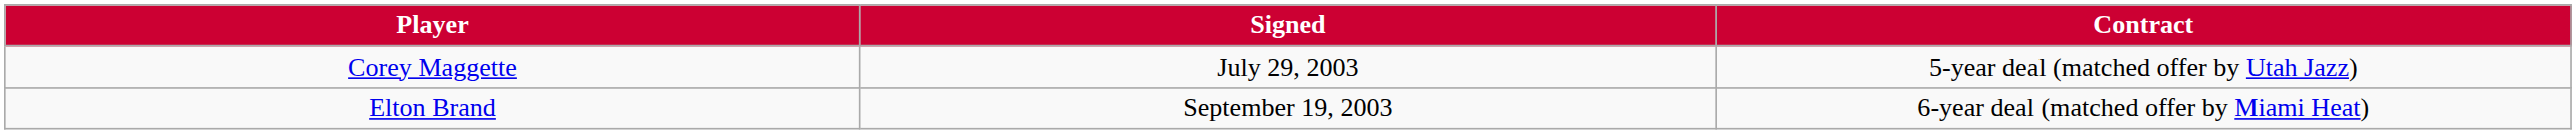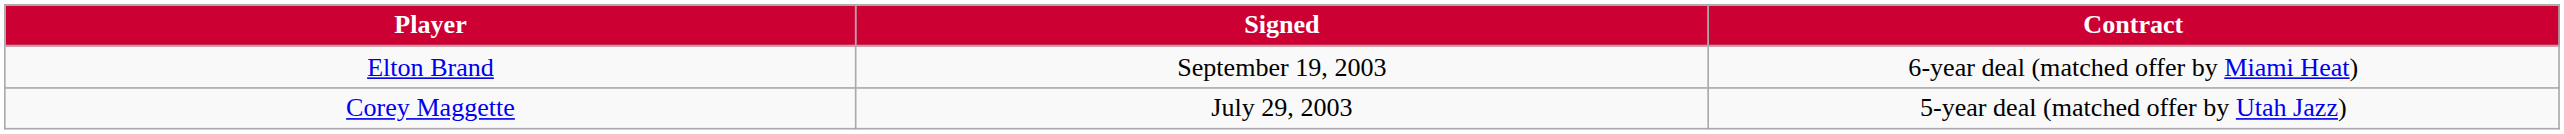rows swapped: Corey Maggette <-> Elton Brand
